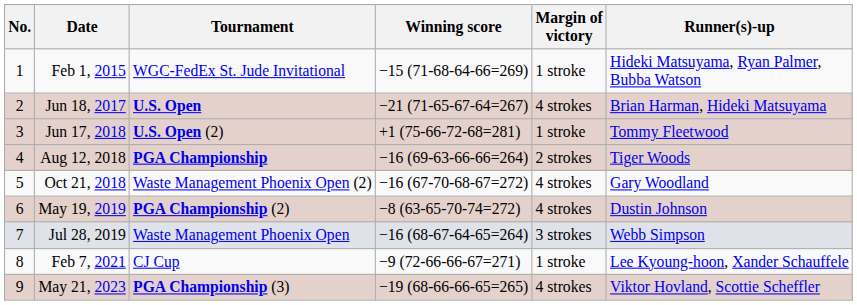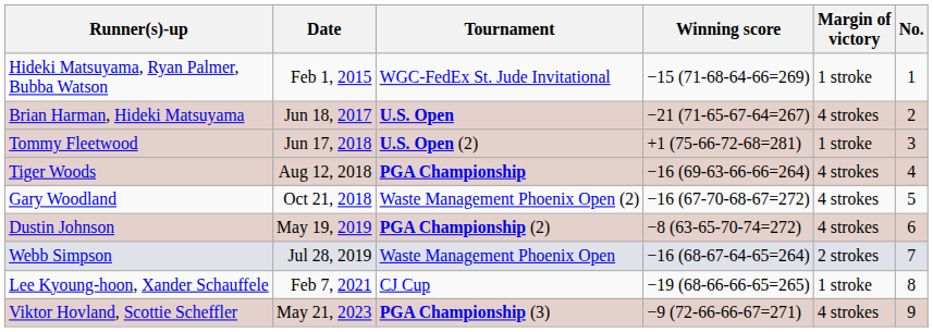columns swapped: No. <-> Runner(s)-up
Aug 12, 2018 | Margin of victory: 2 strokes -> 4 strokes
Jul 28, 2019 | Margin of victory: 3 strokes -> 2 strokes
Feb 7, 2021 | Winning score: −9 (72-66-66-67=271) -> −19 (68-66-66-65=265)
May 21, 2023 | Winning score: −19 (68-66-66-65=265) -> −9 (72-66-66-67=271)
